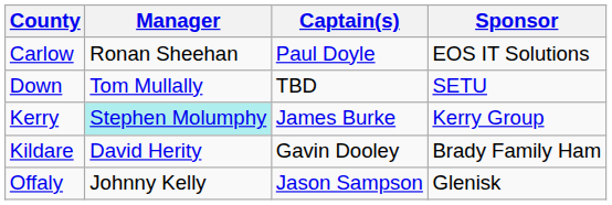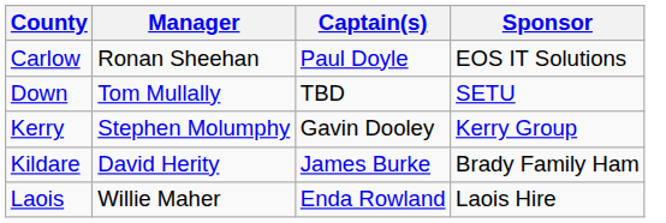Kerry | Manager: paleturquoise background -> no background
Kerry | Captain(s): James Burke -> Gavin Dooley
Kildare | Captain(s): Gavin Dooley -> James Burke
+ row: Laois | Willie Maher | Enda Rowland | Laois Hire
- row: Offaly | Johnny Kelly | Jason Sampson | Glenisk
